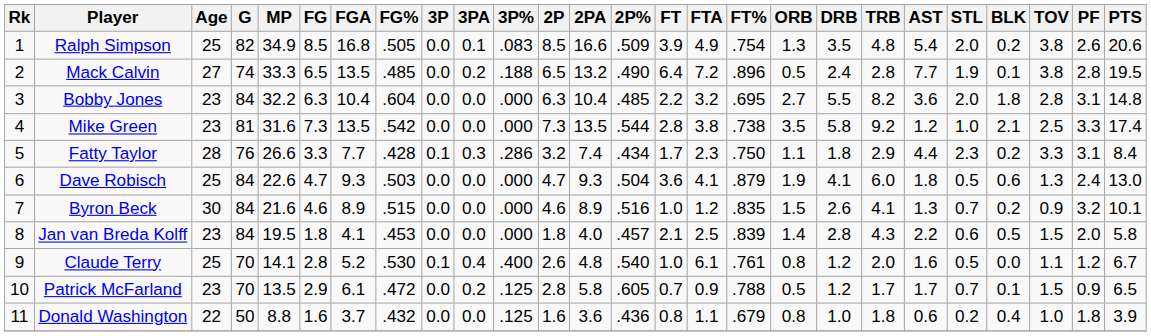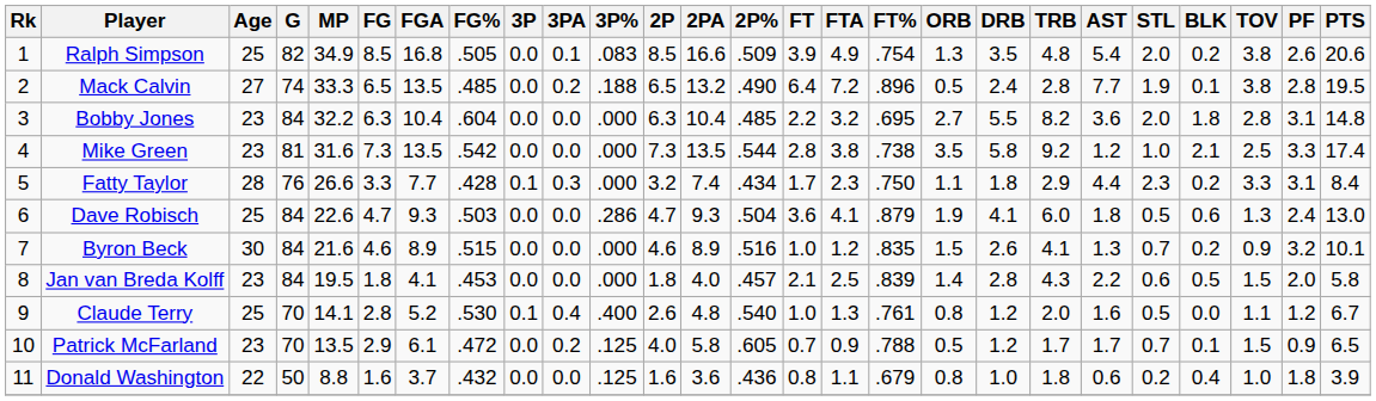Fatty Taylor | 3P%: .286 -> .000
Dave Robisch | 3P%: .000 -> .286
Claude Terry | FTA: 6.1 -> 1.3
Patrick McFarland | 2P: 2.8 -> 4.0
